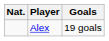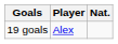columns swapped: Nat. <-> Goals
